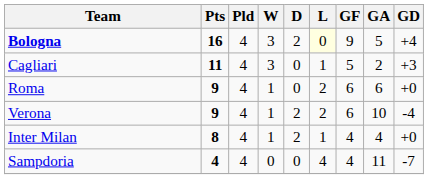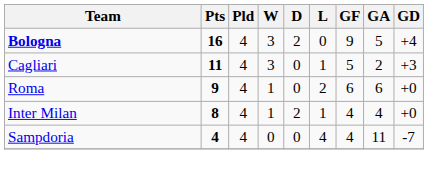Bologna | L: lightyellow background -> no background
- row: Verona | 9 | 4 | 1 | 2 | 2 | 6 | 10 | -4
